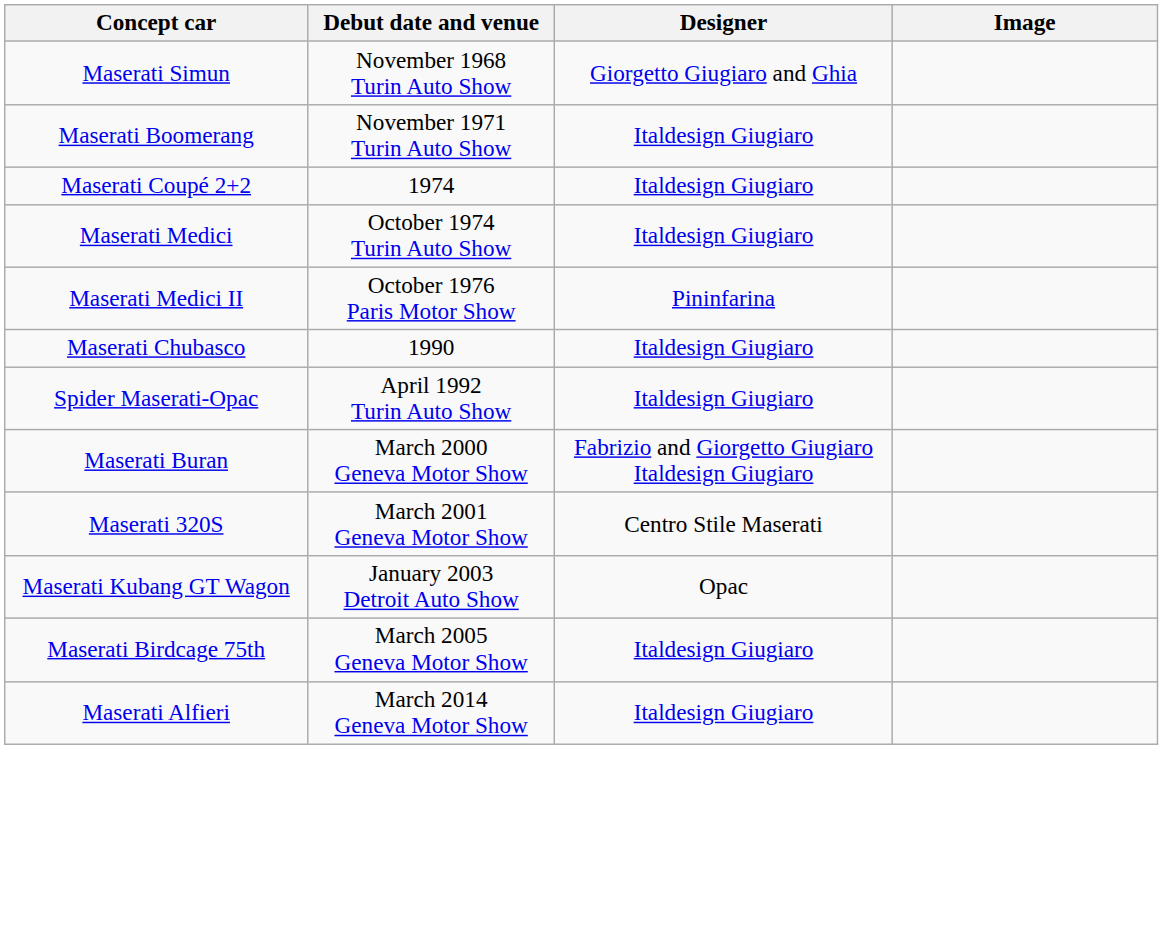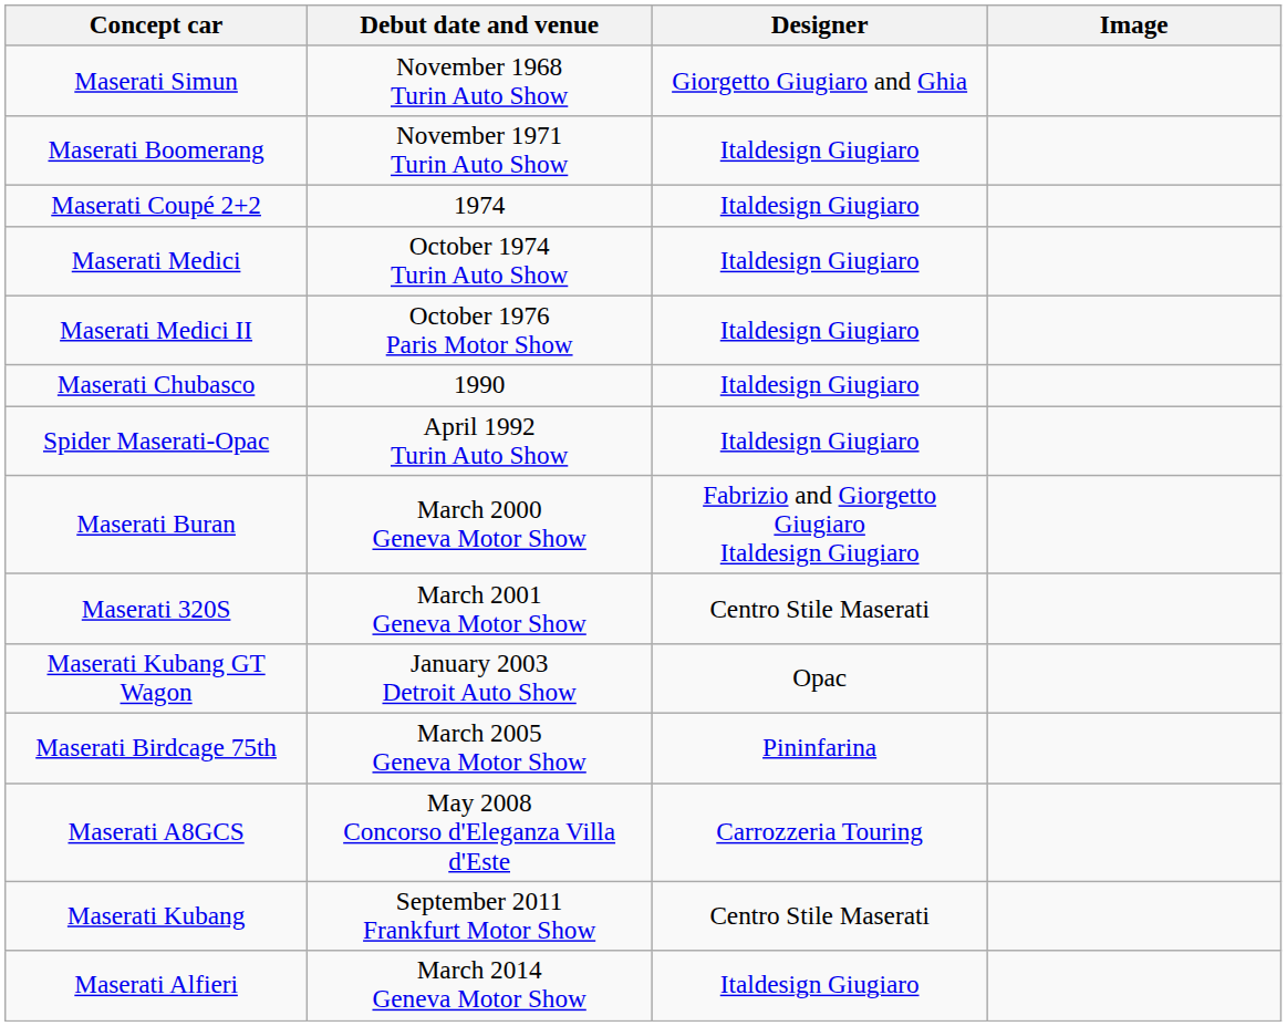Maserati Medici II | Designer: Pininfarina -> Italdesign Giugiaro
Maserati Birdcage 75th | Designer: Italdesign Giugiaro -> Pininfarina
+ row: Maserati A8GCS | May 2008 Concorso d'Eleganza Villa d'Este | Carrozzeria Touring
+ row: Maserati Kubang | September 2011 Frankfurt Motor Show | Centro Stile Maserati
